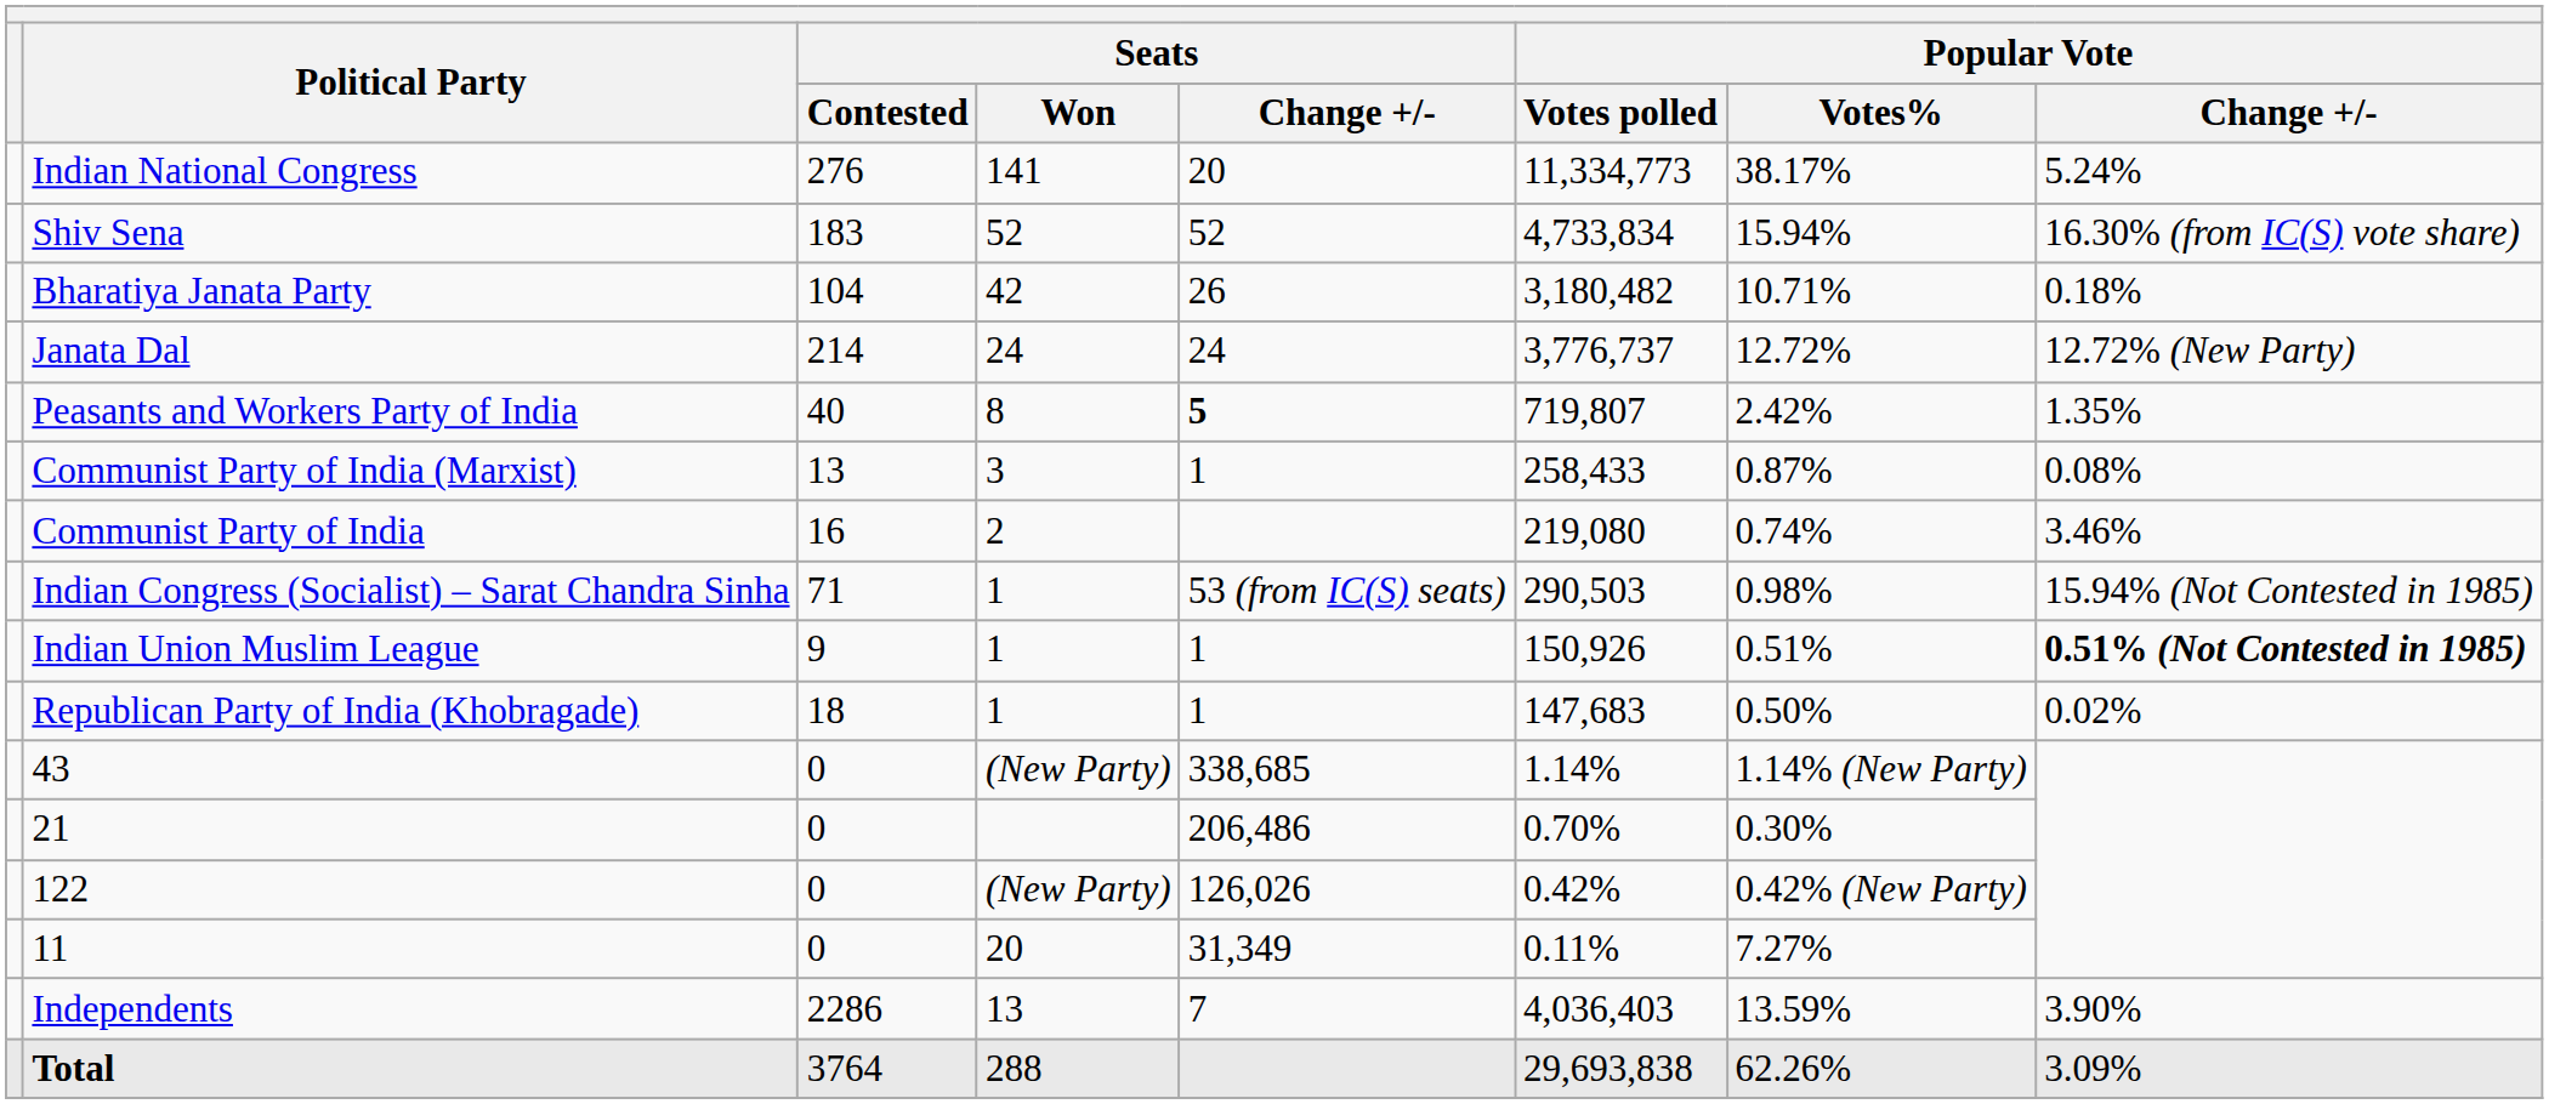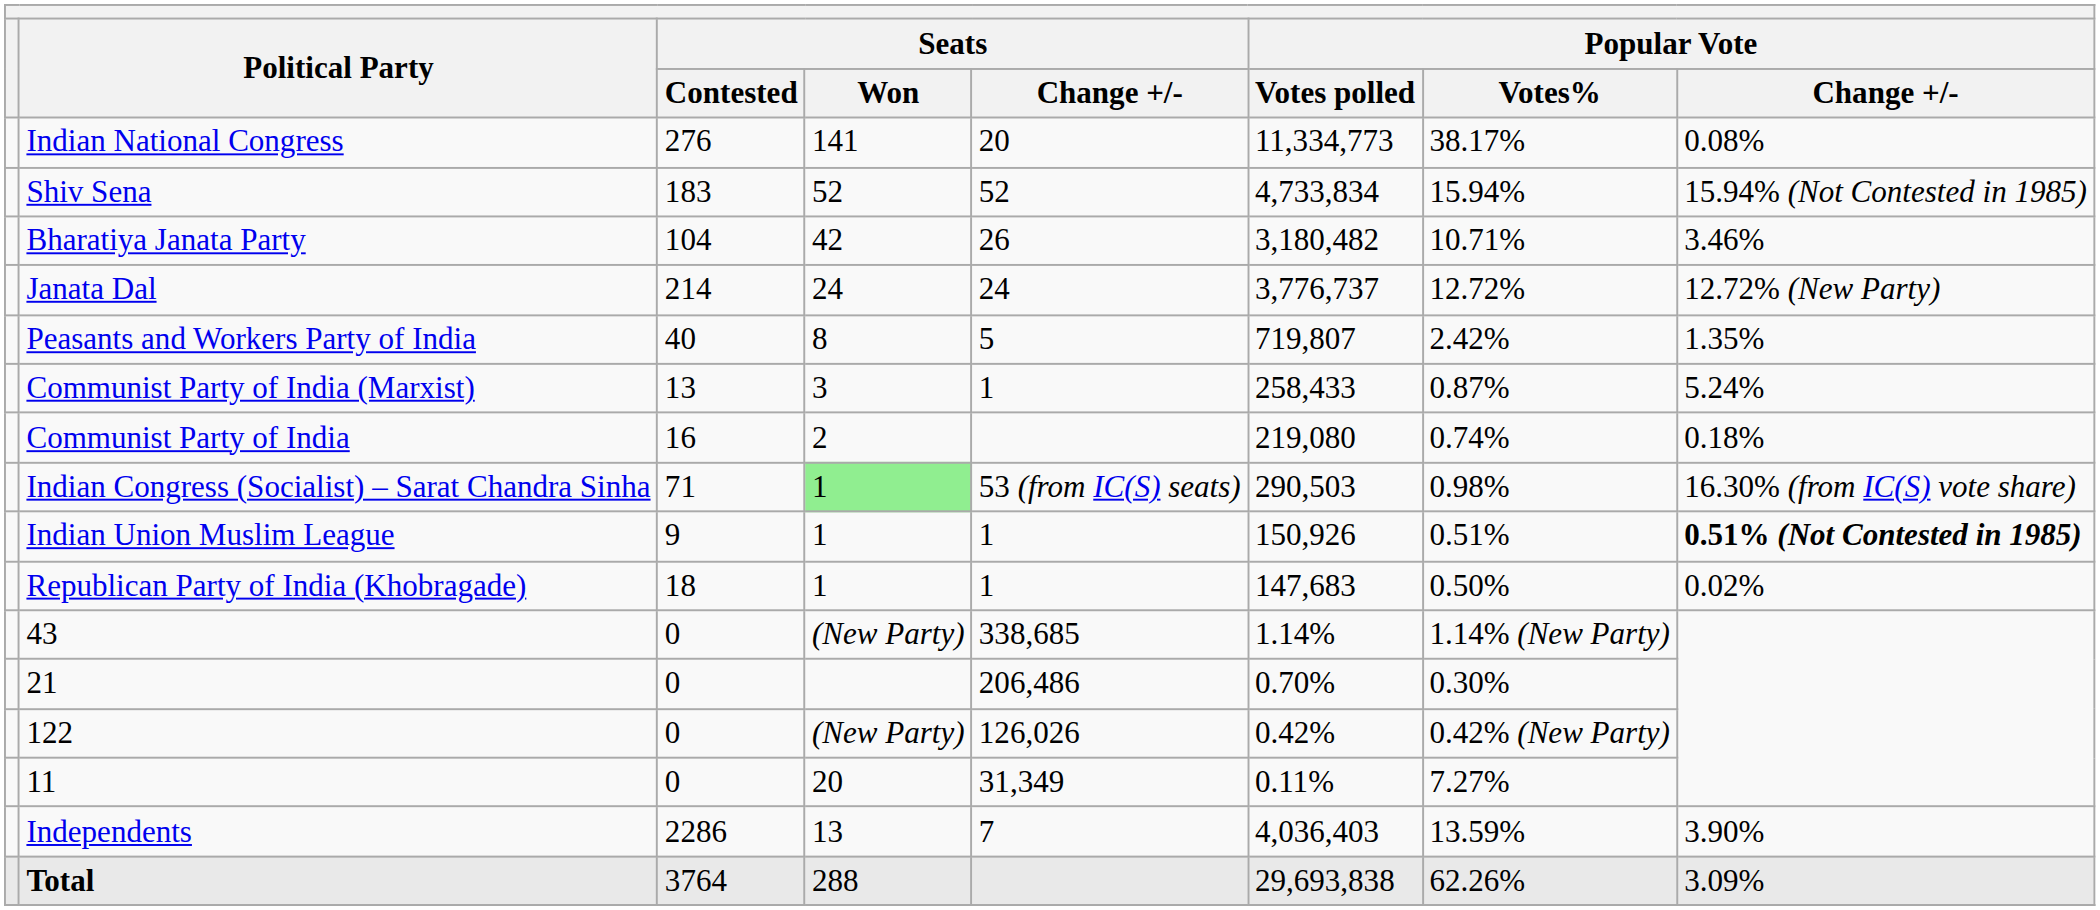Indian National Congress | Popular Vote / Change +/-: 5.24% -> 0.08%
Shiv Sena | Popular Vote / Change +/-: 16.30% (from IC(S) vote share) -> 15.94% (Not Contested in 1985)
Bharatiya Janata Party | Popular Vote / Change +/-: 0.18% -> 3.46%
Peasants and Workers Party of India | Seats / Change +/-: bold -> normal
Communist Party of India (Marxist) | Popular Vote / Change +/-: 0.08% -> 5.24%
Communist Party of India | Popular Vote / Change +/-: 3.46% -> 0.18%
Indian Congress (Socialist) – Sarat Chandra Sinha | Seats / Won: no background -> lightgreen background
Indian Congress (Socialist) – Sarat Chandra Sinha | Popular Vote / Change +/-: 15.94% (Not Contested in 1985) -> 16.30% (from IC(S) vote share)
